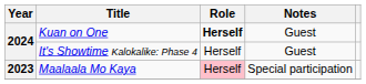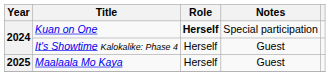Kuan on One | Notes: Guest -> Special participation
Maalaala Mo Kaya | Year: 2023 -> 2025
Maalaala Mo Kaya | Role: pink background -> no background
Maalaala Mo Kaya | Notes: Special participation -> Guest
